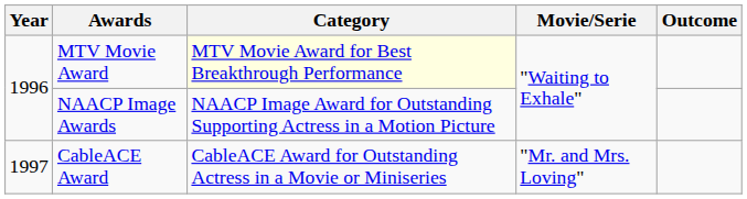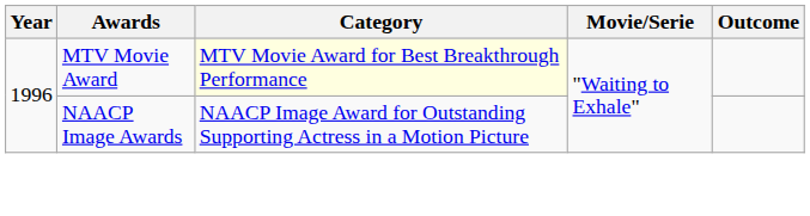- row: 1997 | CableACE Award | CableACE Award for Outstanding Actress in a Movie or Miniseries | "Mr. and Mrs. Loving"
